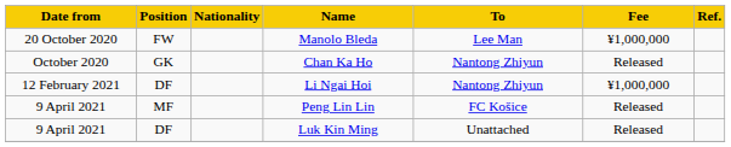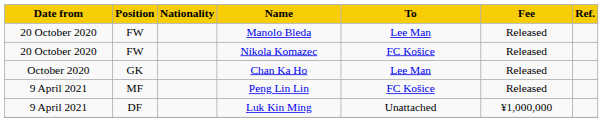Manolo Bleda | Fee: ¥1,000,000 -> Released
+ row: 20 October 2020 | FW | Nikola Komazec | FC Košice | Released
Chan Ka Ho | To: Nantong Zhiyun -> Lee Man
- row: 12 February 2021 | DF | Li Ngai Hoi | Nantong Zhiyun | ¥1,000,000
Luk Kin Ming | Fee: Released -> ¥1,000,000
